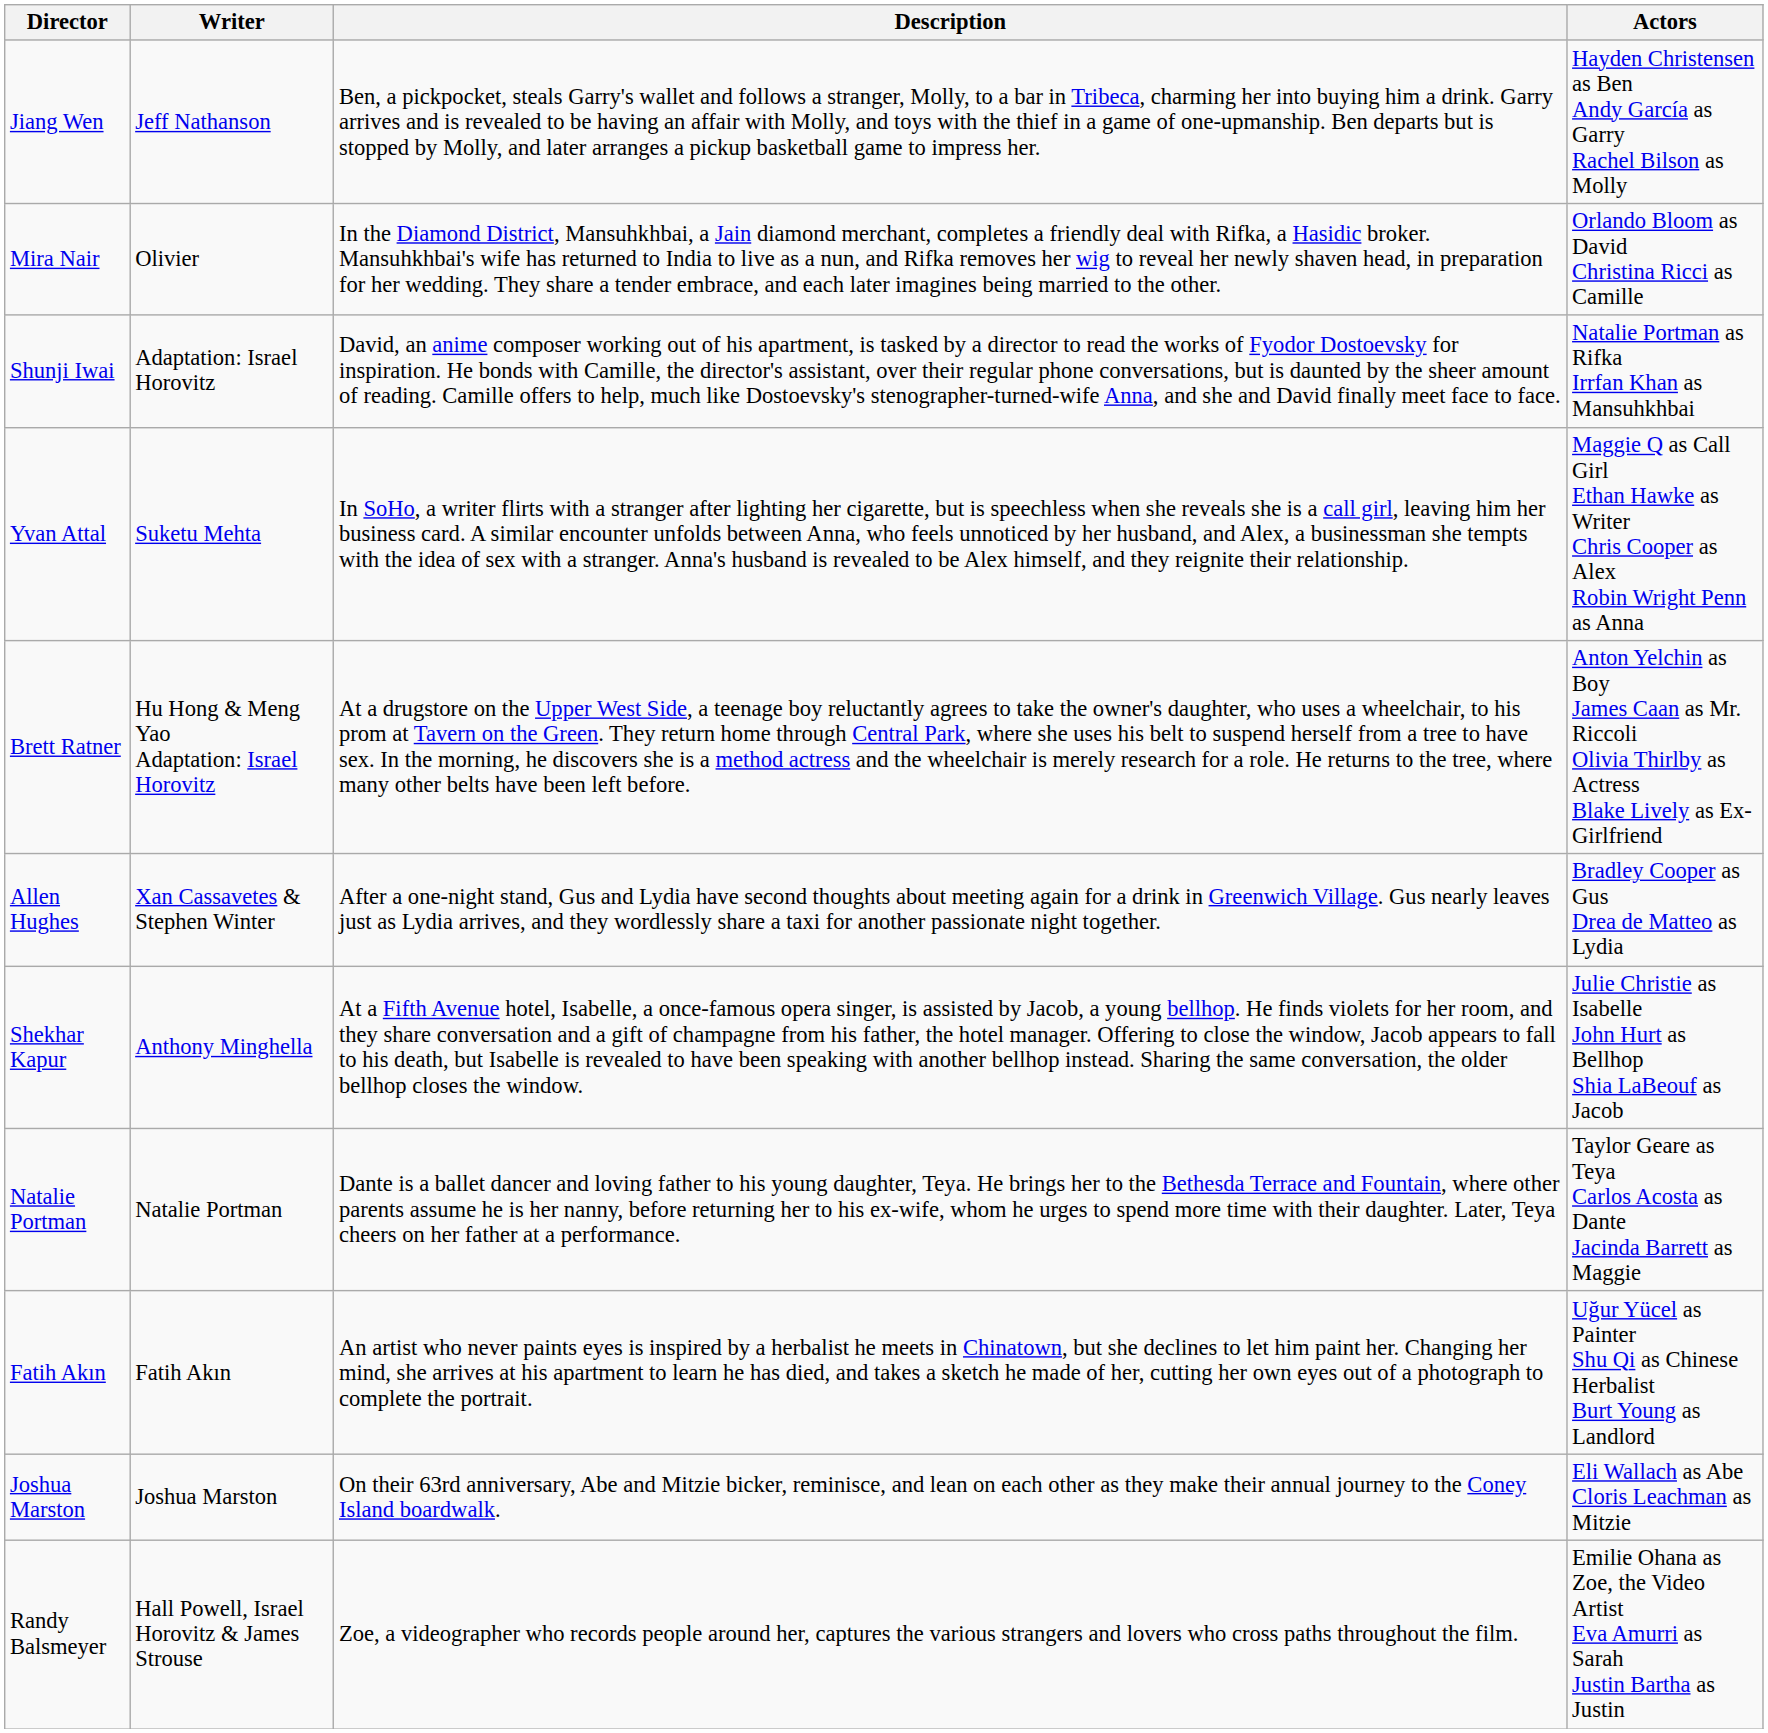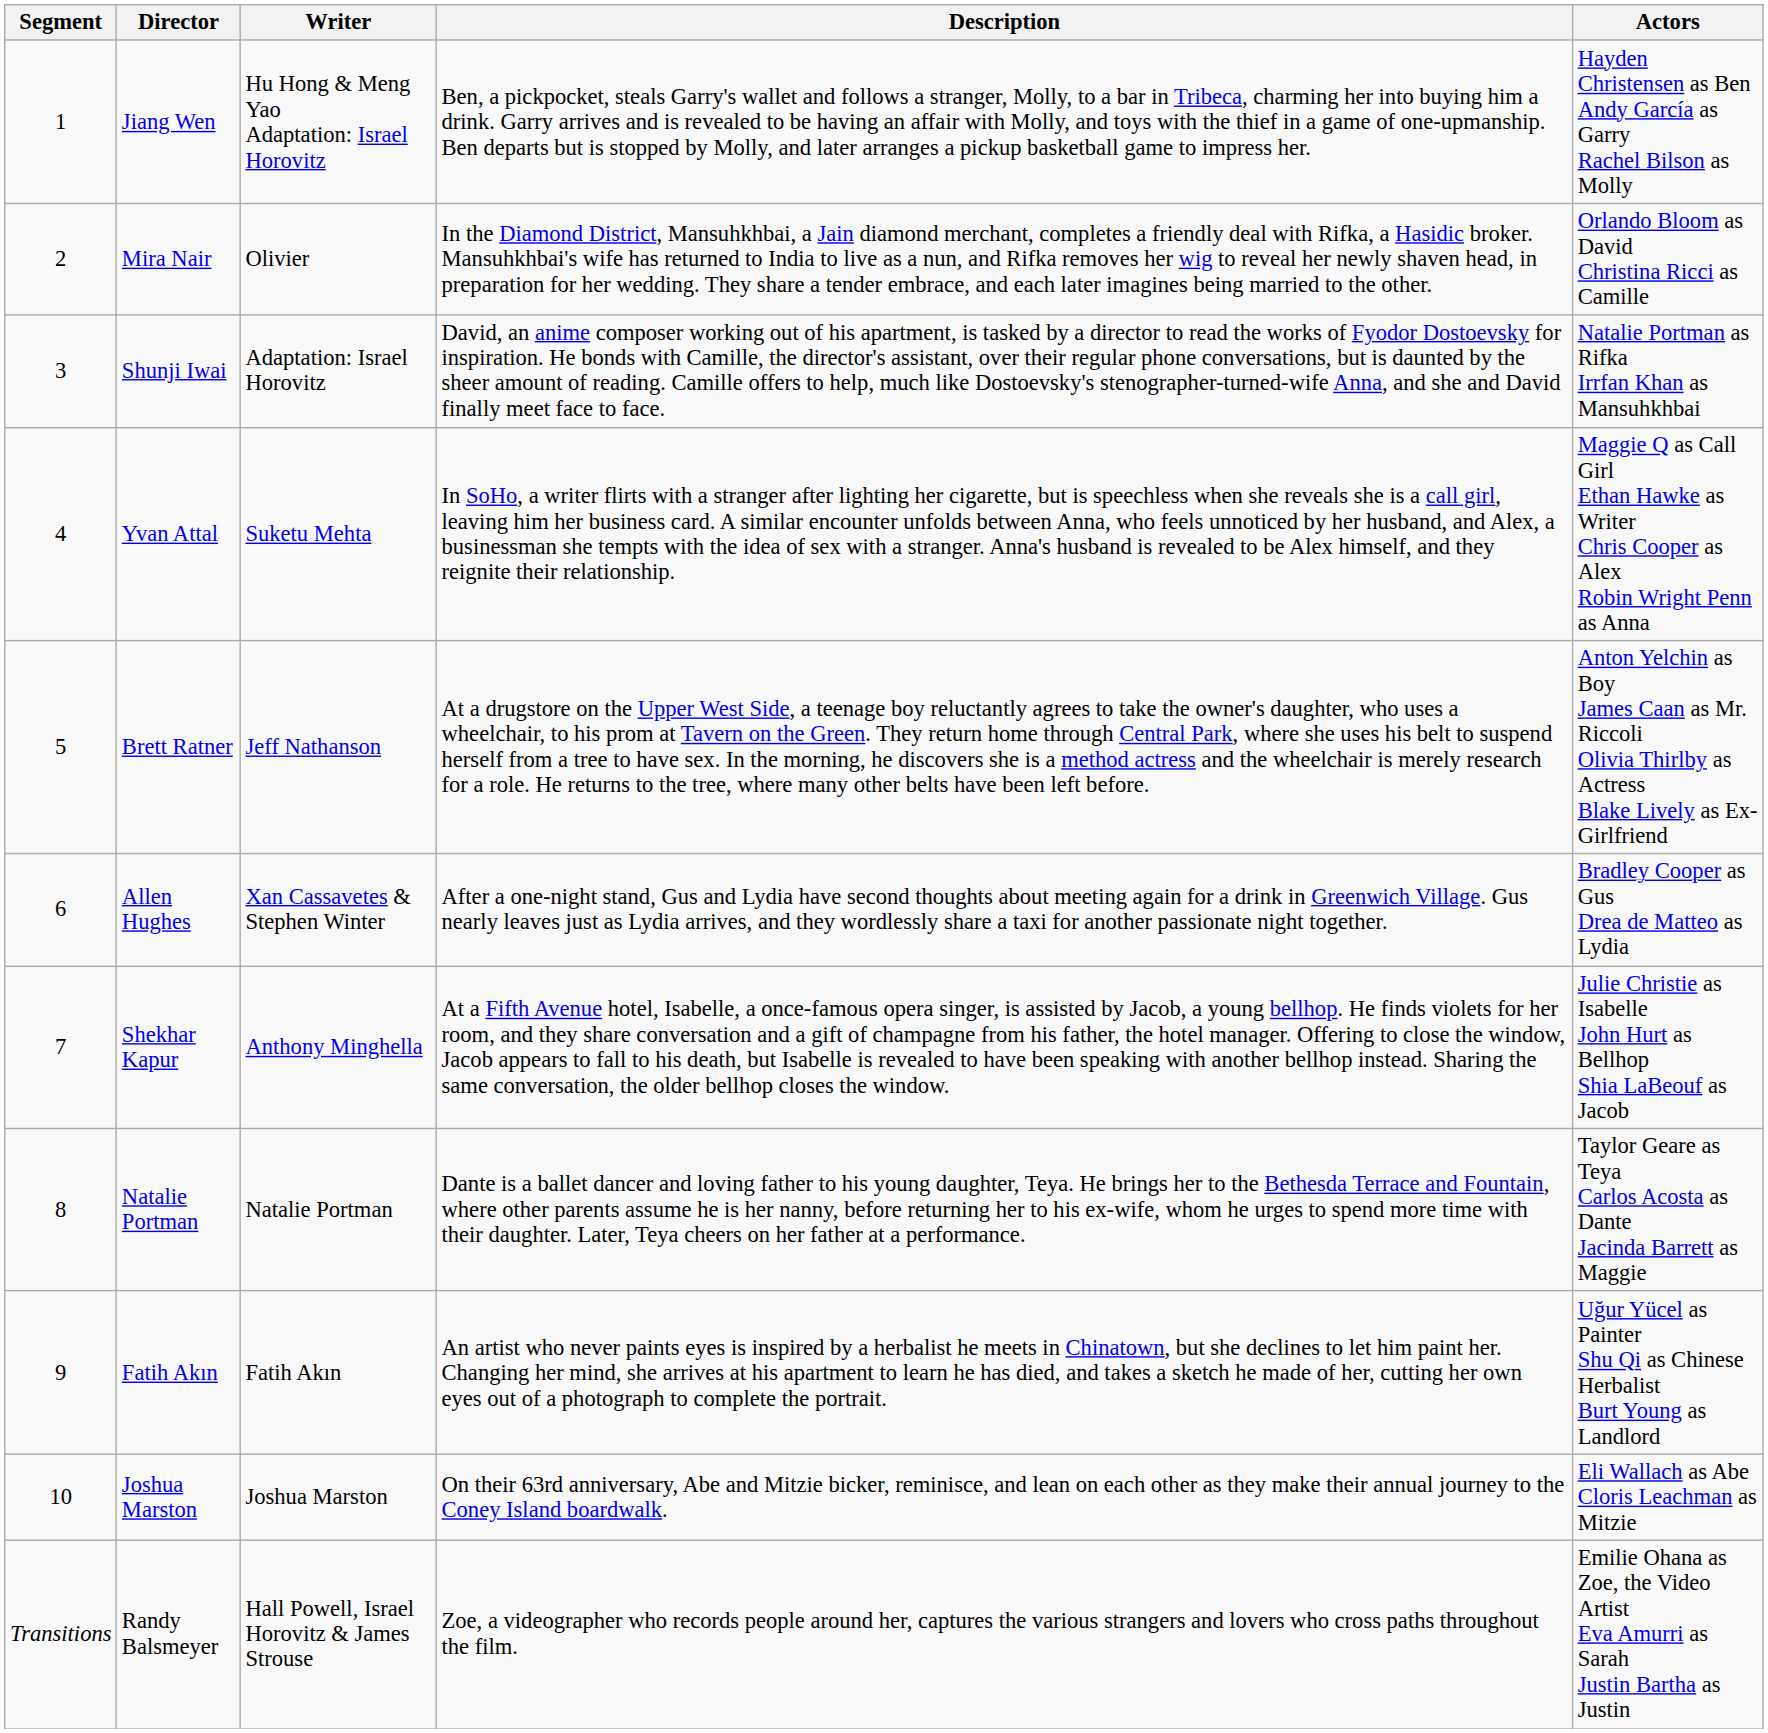+ column: Segment | 1 | 2 | 3 | 4 | 5 | 6 | 7 | 8 | 9 | 10 | Transitions
Jiang Wen | Writer: Jeff Nathanson -> Hu Hong & Meng Yao Adaptation: Israel Horovitz
Brett Ratner | Writer: Hu Hong & Meng Yao Adaptation: Israel Horovitz -> Jeff Nathanson
